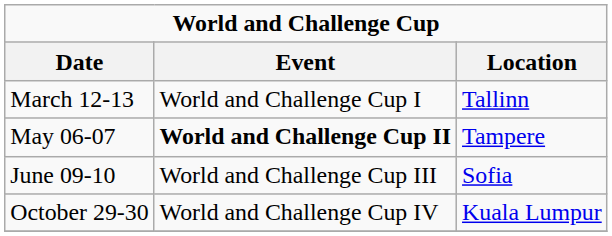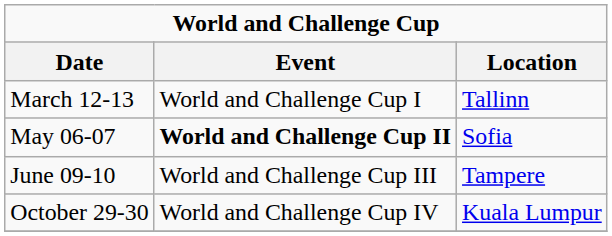May 06-07 | Location: Tampere -> Sofia
June 09-10 | Location: Sofia -> Tampere
